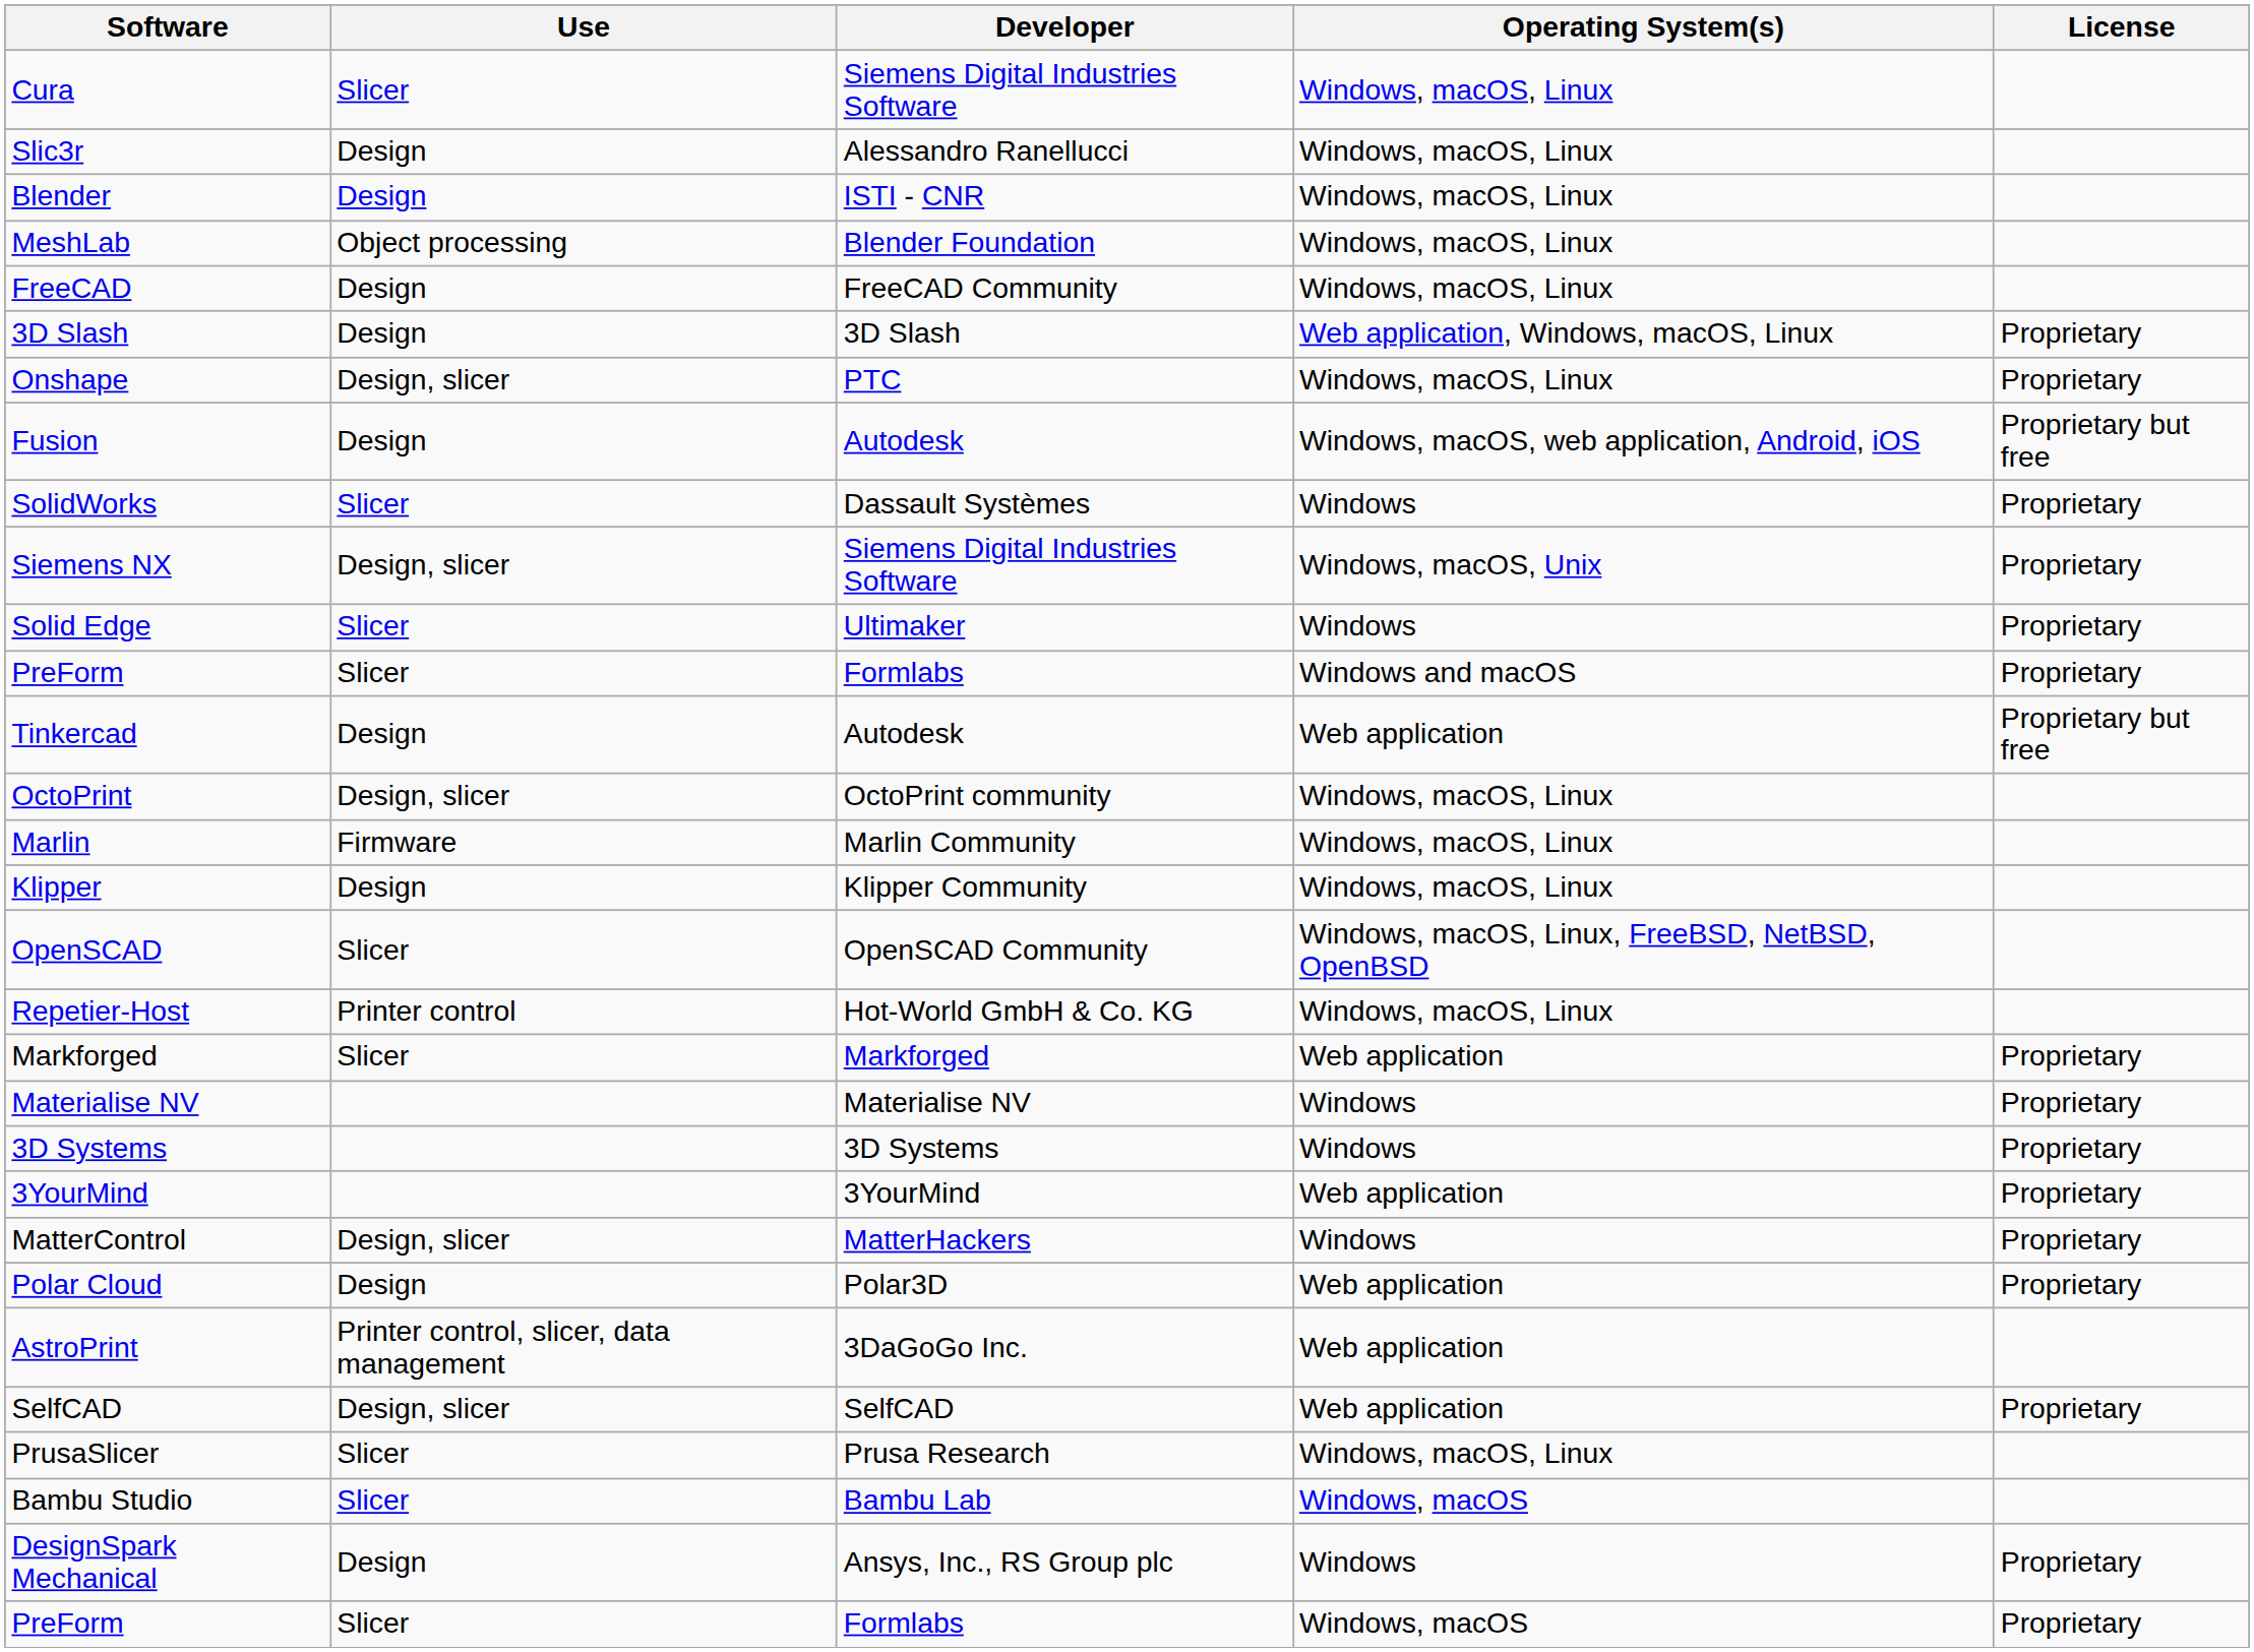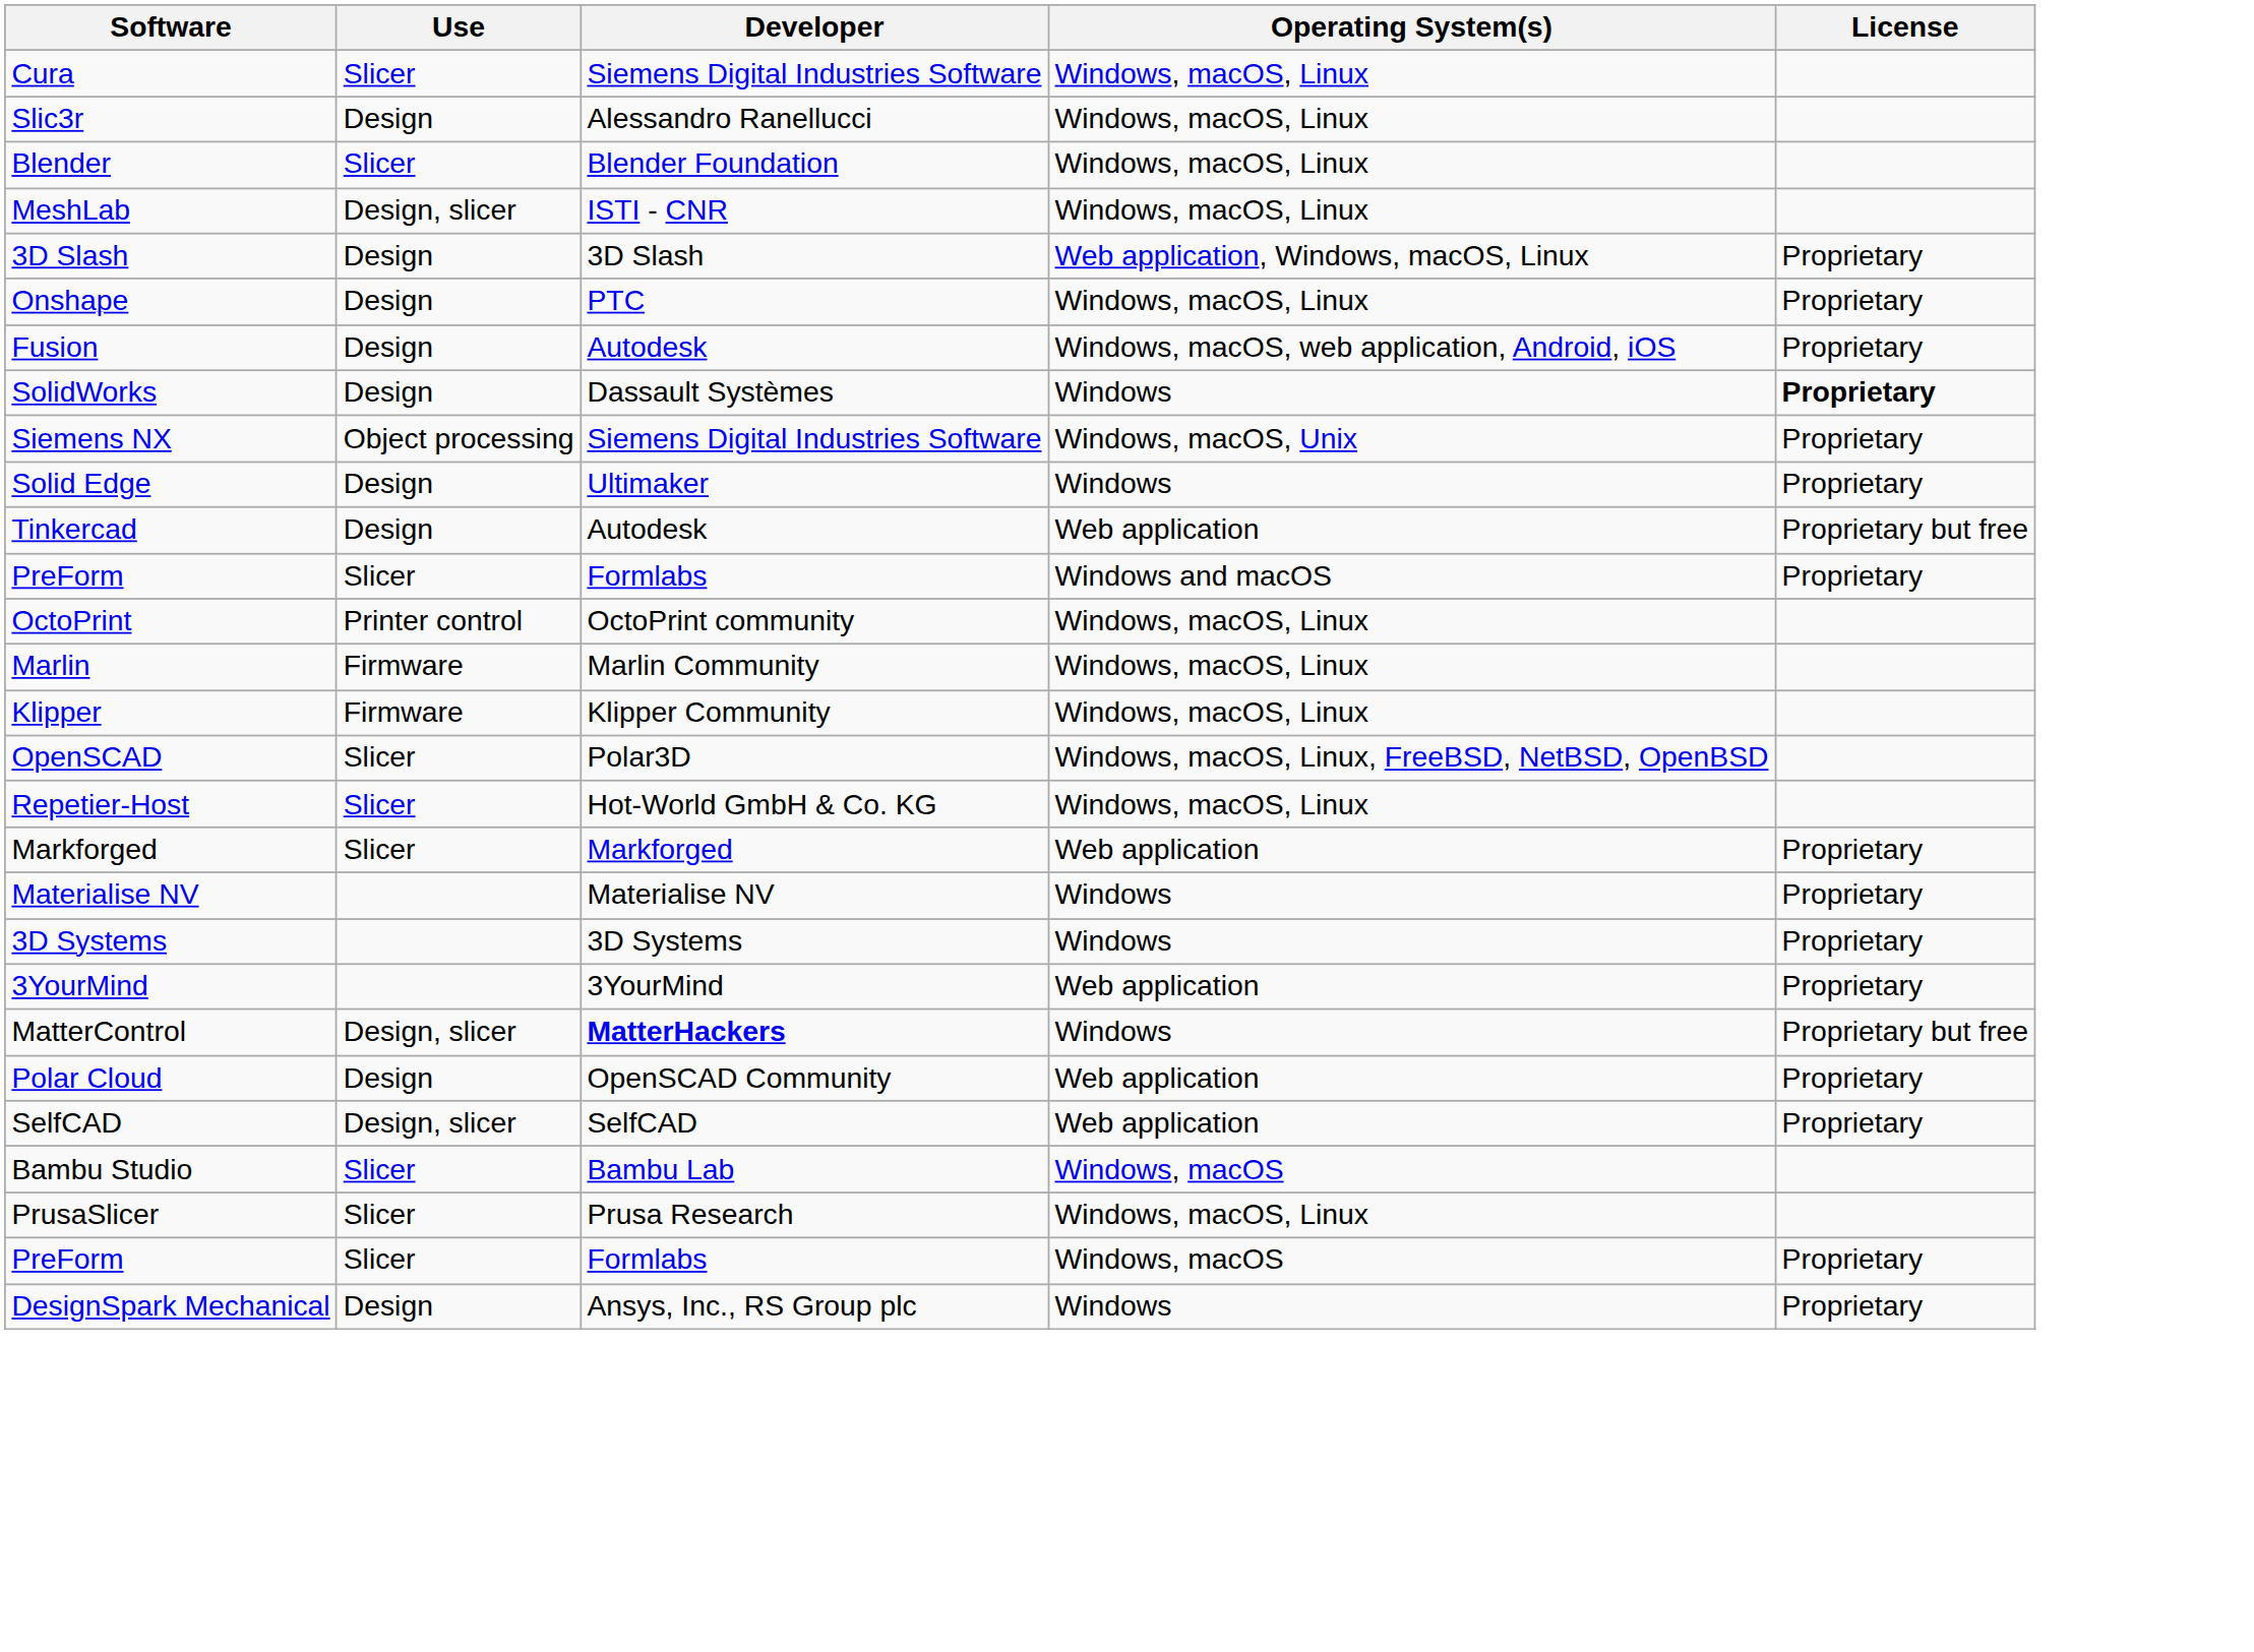Blender | Use: Design -> Slicer
Blender | Developer: ISTI - CNR -> Blender Foundation
MeshLab | Use: Object processing -> Design, slicer
MeshLab | Developer: Blender Foundation -> ISTI - CNR
- row: FreeCAD | Design | FreeCAD Community | Windows, macOS, Linux
Onshape | Use: Design, slicer -> Design
Fusion | License: Proprietary but free -> Proprietary
SolidWorks | Use: Slicer -> Design
SolidWorks | License: normal -> bold
Siemens NX | Use: Design, slicer -> Object processing
Solid Edge | Use: Slicer -> Design
rows swapped: Tinkercad <-> PreForm / Windows and macOS
OctoPrint | Use: Design, slicer -> Printer control
Klipper | Use: Design -> Firmware
OpenSCAD | Developer: OpenSCAD Community -> Polar3D
Repetier-Host | Use: Printer control -> Slicer
MatterControl | Developer: normal -> bold
MatterControl | License: Proprietary -> Proprietary but free
Polar Cloud | Developer: Polar3D -> OpenSCAD Community
- row: AstroPrint | Printer control, slicer, data management | 3DaGoGo Inc. | Web application
rows swapped: Bambu Studio <-> PrusaSlicer
rows swapped: PreForm / Windows, macOS <-> DesignSpark Mechanical
